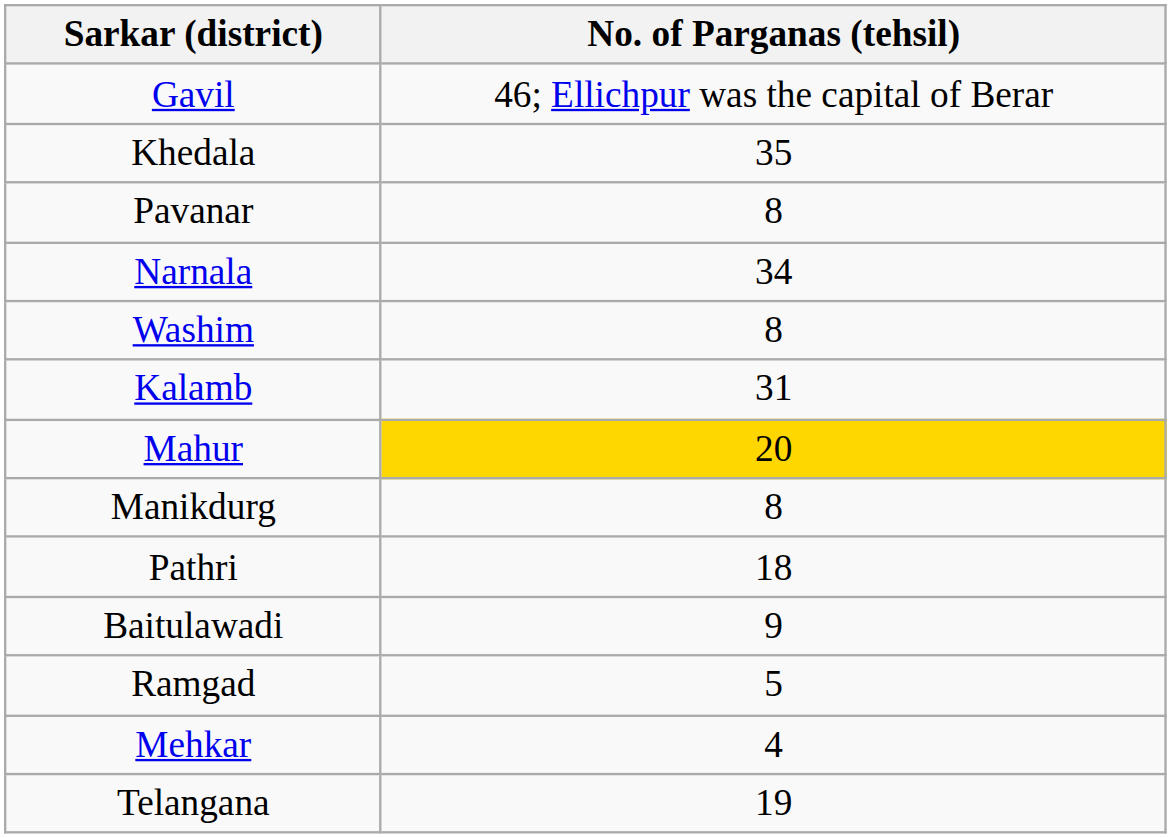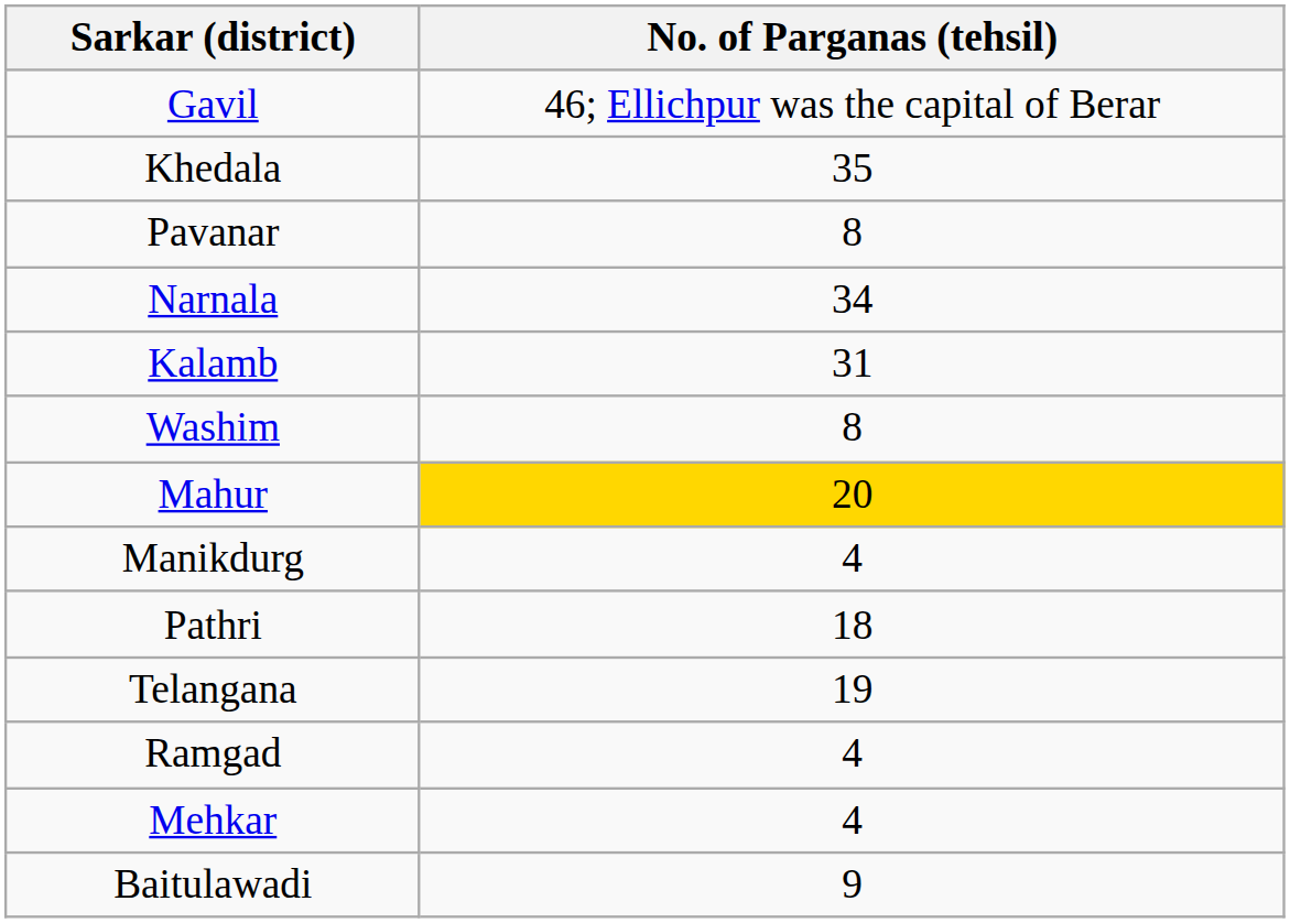rows swapped: Kalamb <-> Washim
Manikdurg | No. of Parganas (tehsil): 8 -> 4
rows swapped: Telangana <-> Baitulawadi
Ramgad | No. of Parganas (tehsil): 5 -> 4
